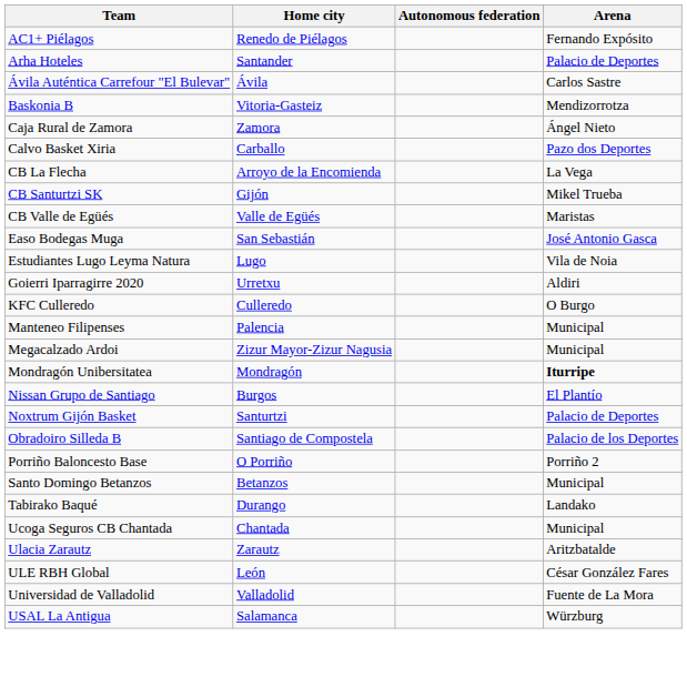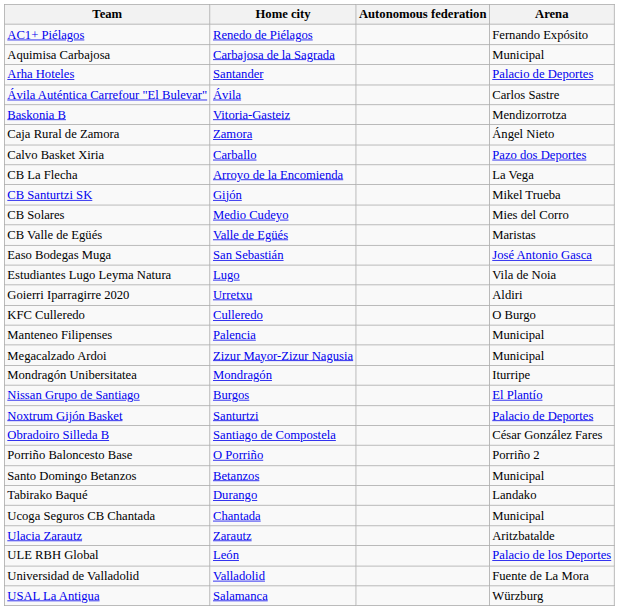+ row: Aquimisa Carbajosa | Carbajosa de la Sagrada | Municipal
+ row: CB Solares | Medio Cudeyo | Mies del Corro
Mondragón Unibersitatea | Arena: bold -> normal
Obradoiro Silleda B | Arena: Palacio de los Deportes -> César González Fares
ULE RBH Global | Arena: César González Fares -> Palacio de los Deportes
